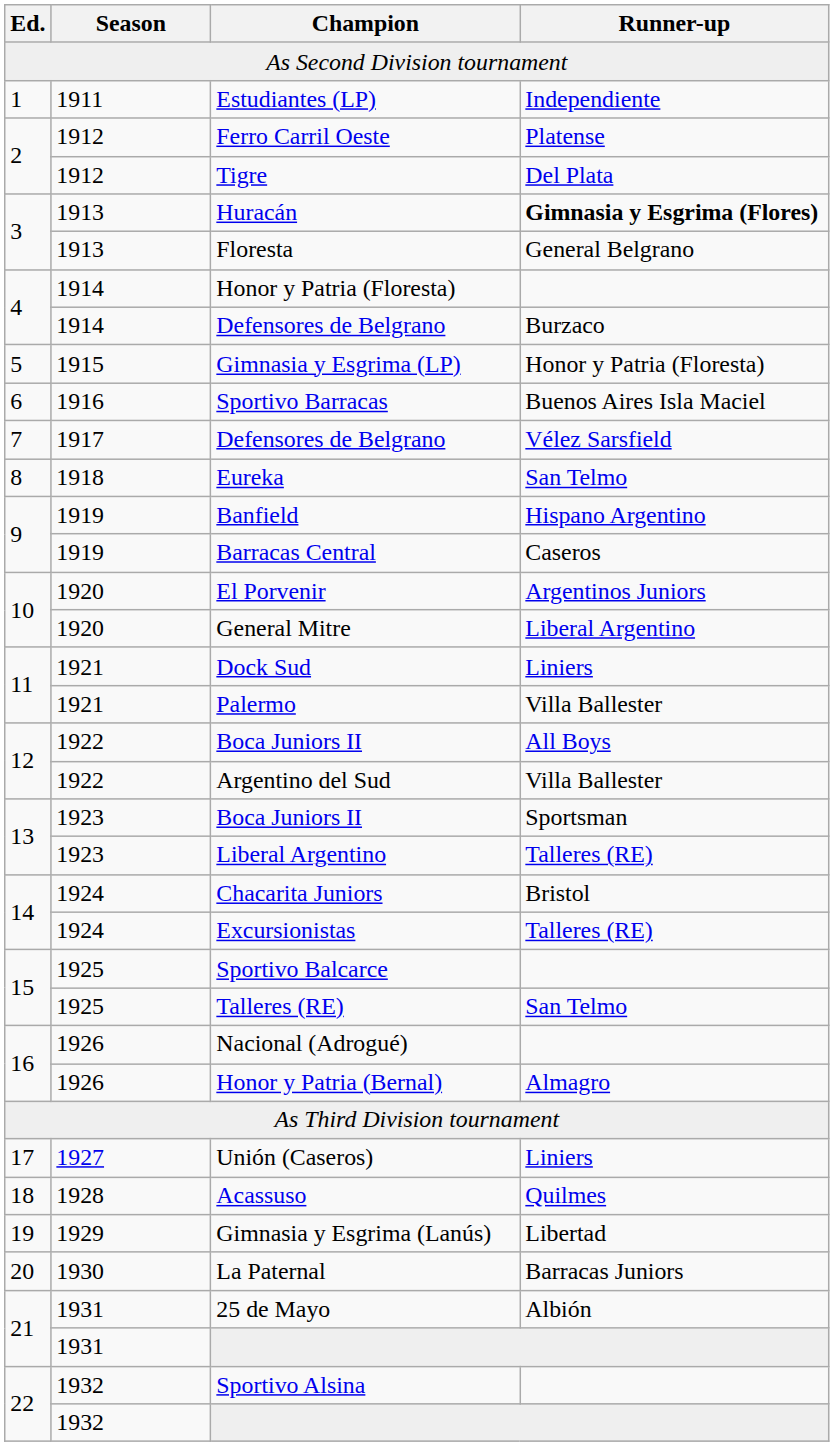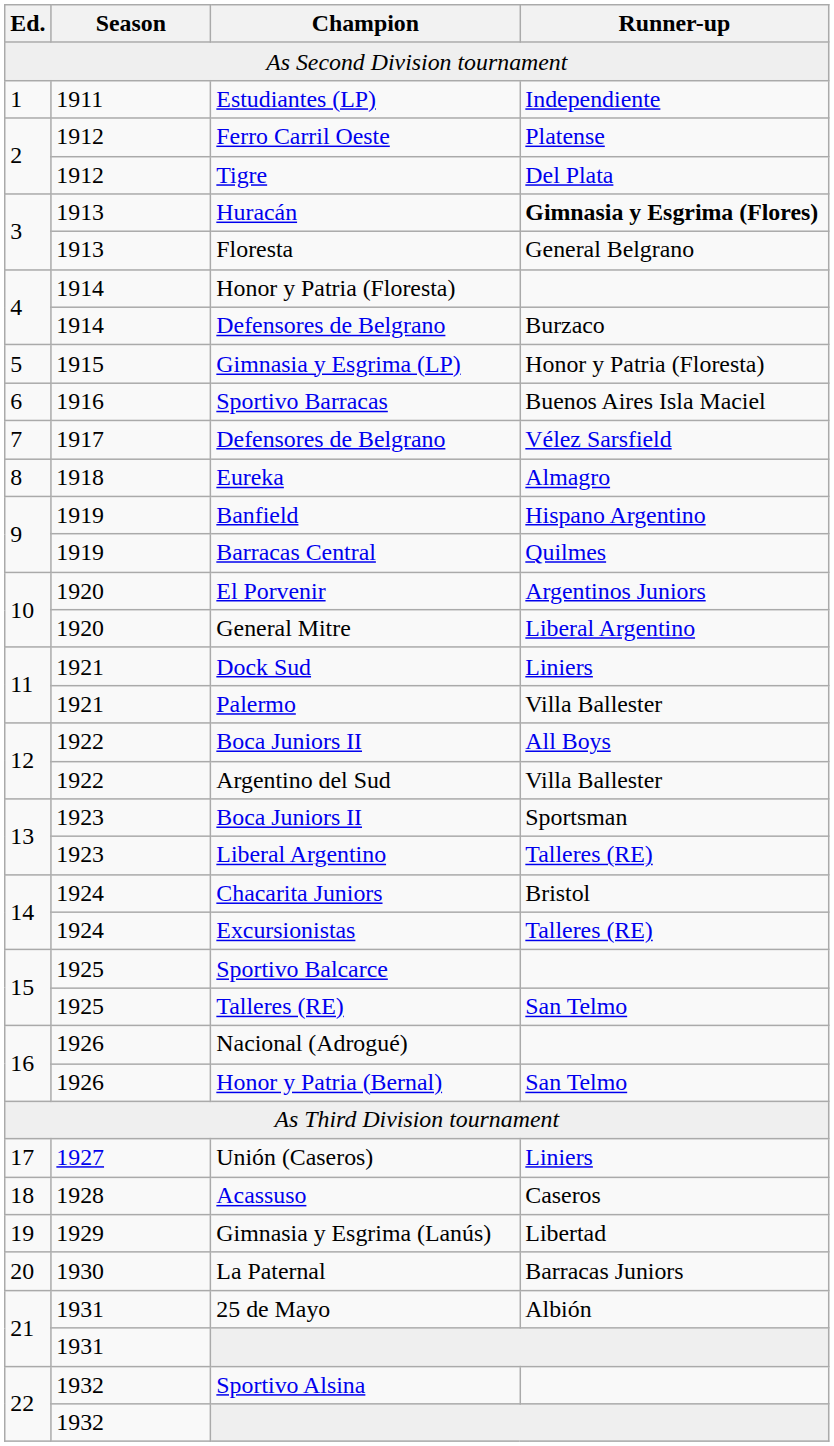Eureka | Runner-up: San Telmo -> Almagro
Barracas Central | Runner-up: Caseros -> Quilmes
Honor y Patria (Bernal) | Runner-up: Almagro -> San Telmo
Acassuso | Runner-up: Quilmes -> Caseros
